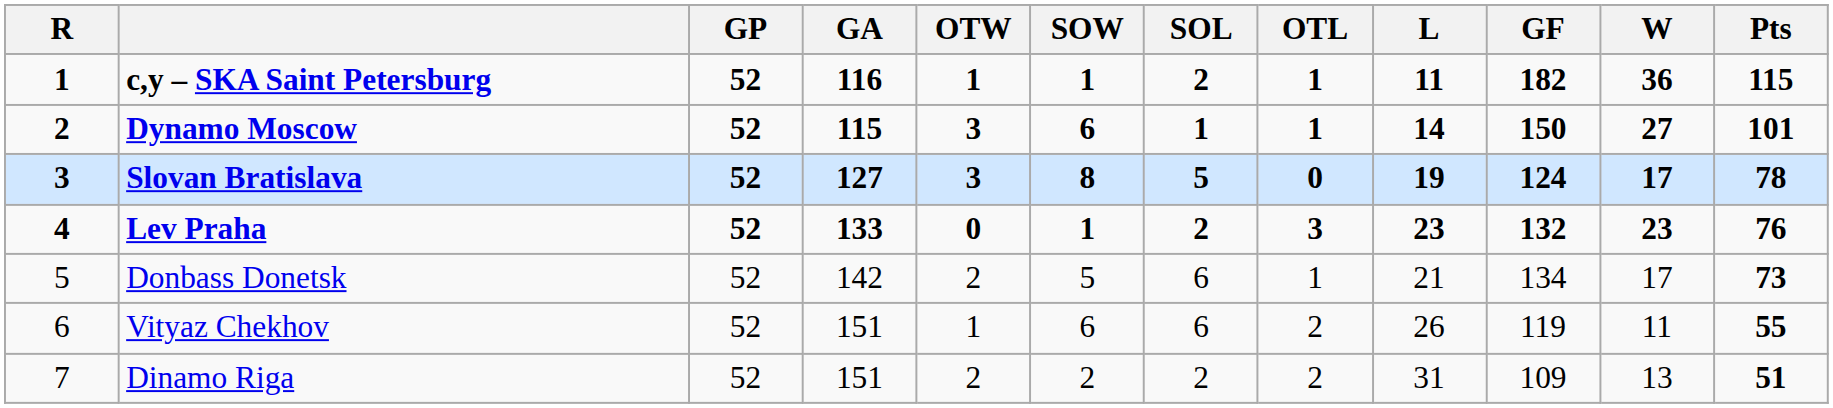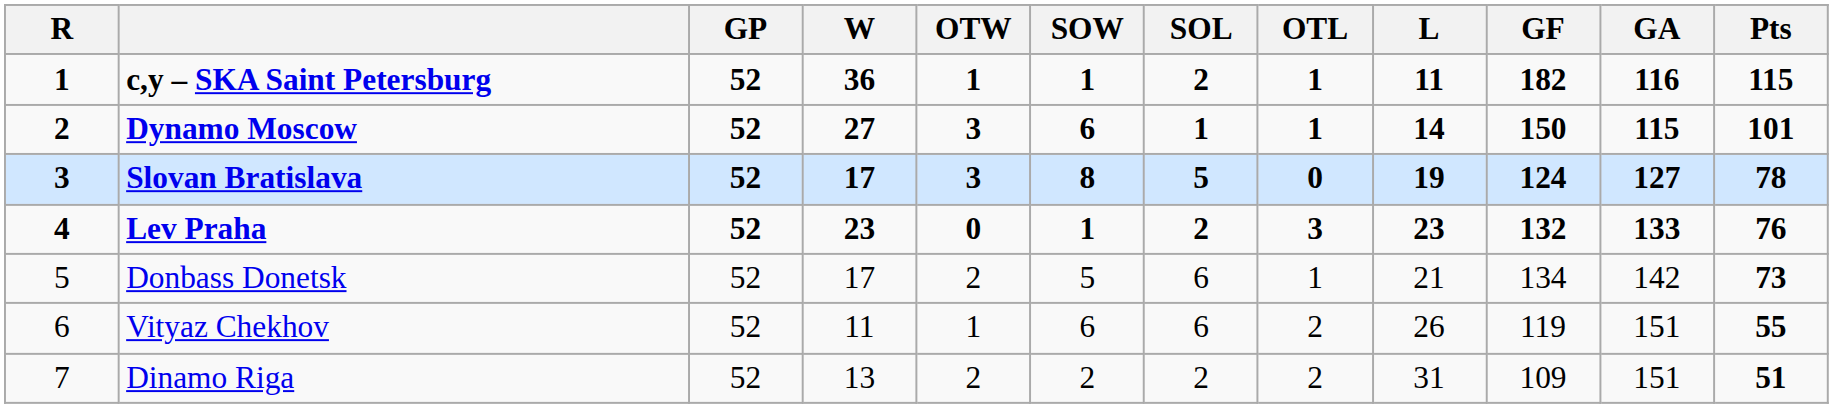columns swapped: W <-> GA
